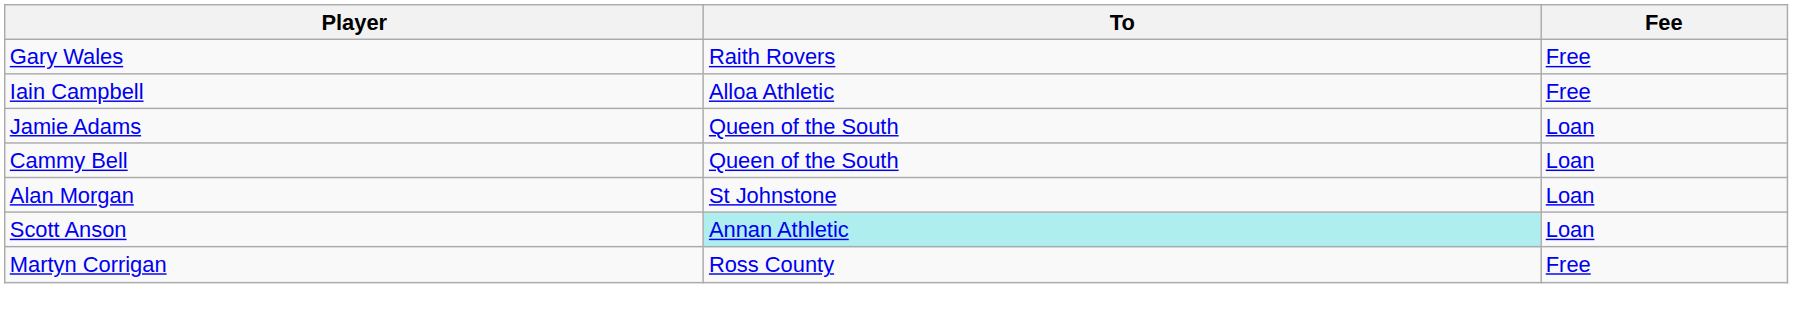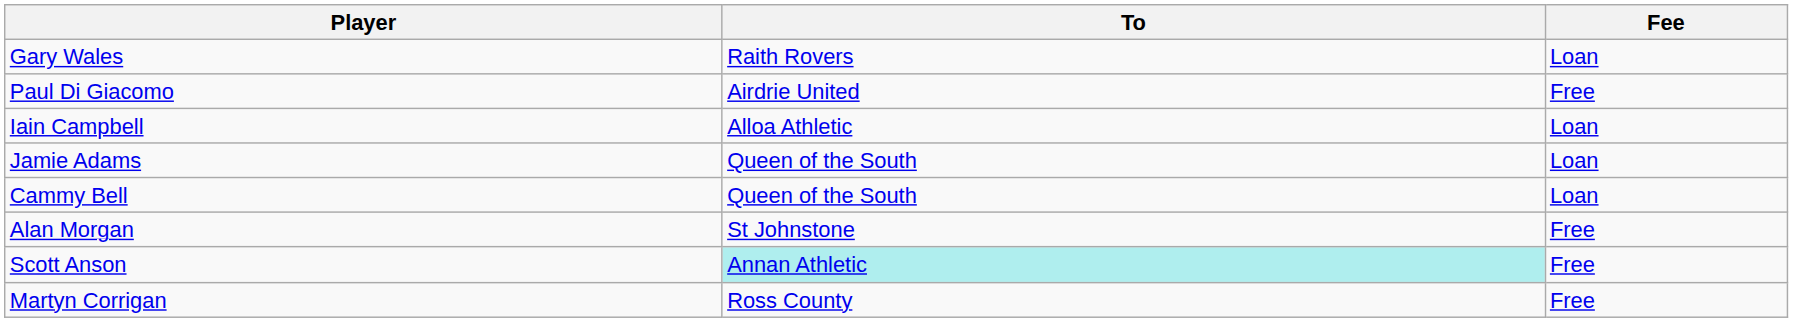Gary Wales | Fee: Free -> Loan
+ row: Paul Di Giacomo | Airdrie United | Free
Iain Campbell | Fee: Free -> Loan
Alan Morgan | Fee: Loan -> Free
Scott Anson | Fee: Loan -> Free
